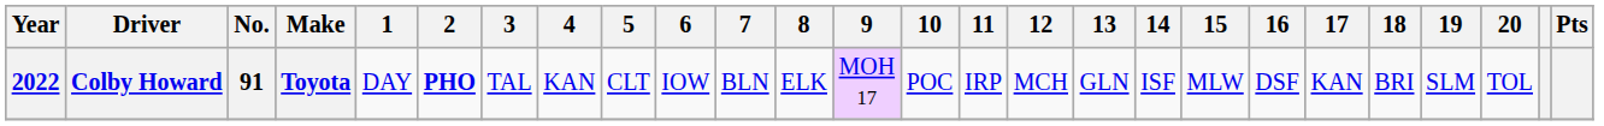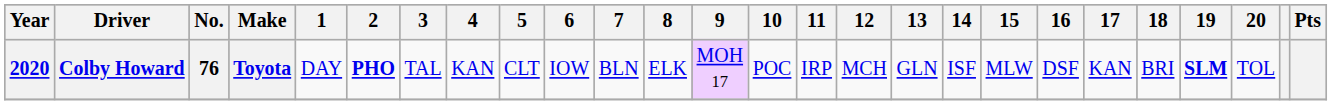Colby Howard | Year: 2022 -> 2020
Colby Howard | No.: 91 -> 76
Colby Howard | 19: normal -> bold
